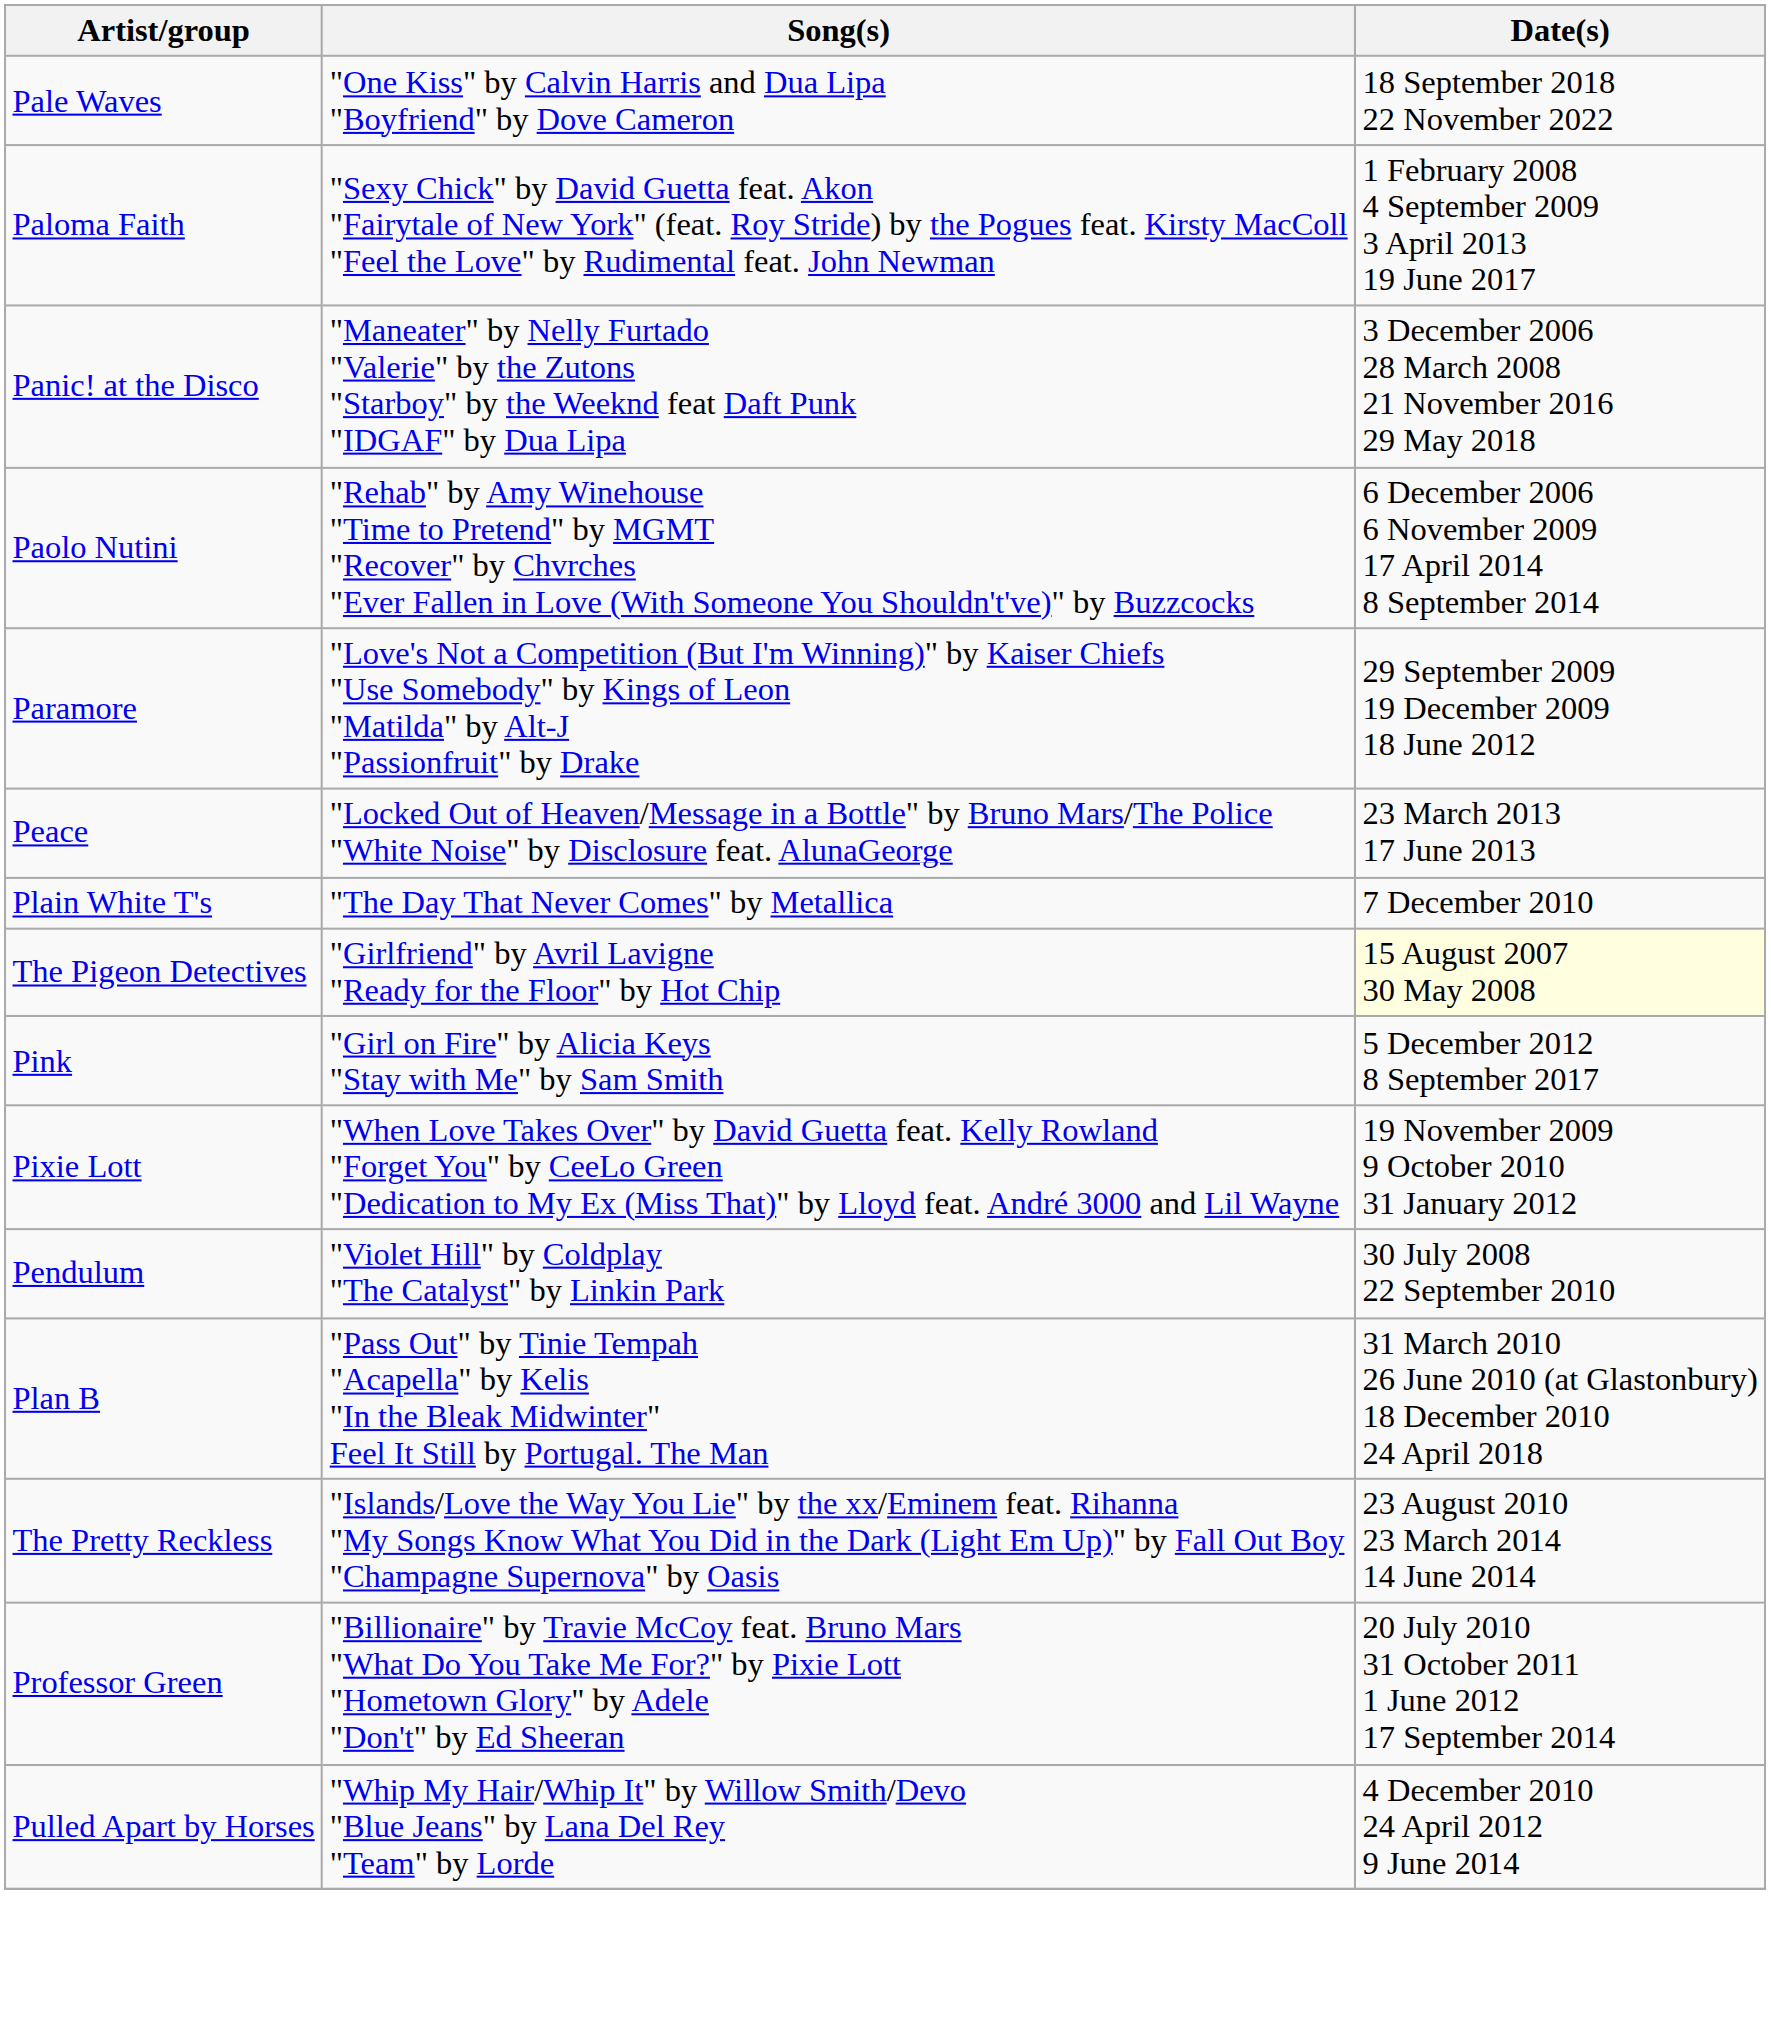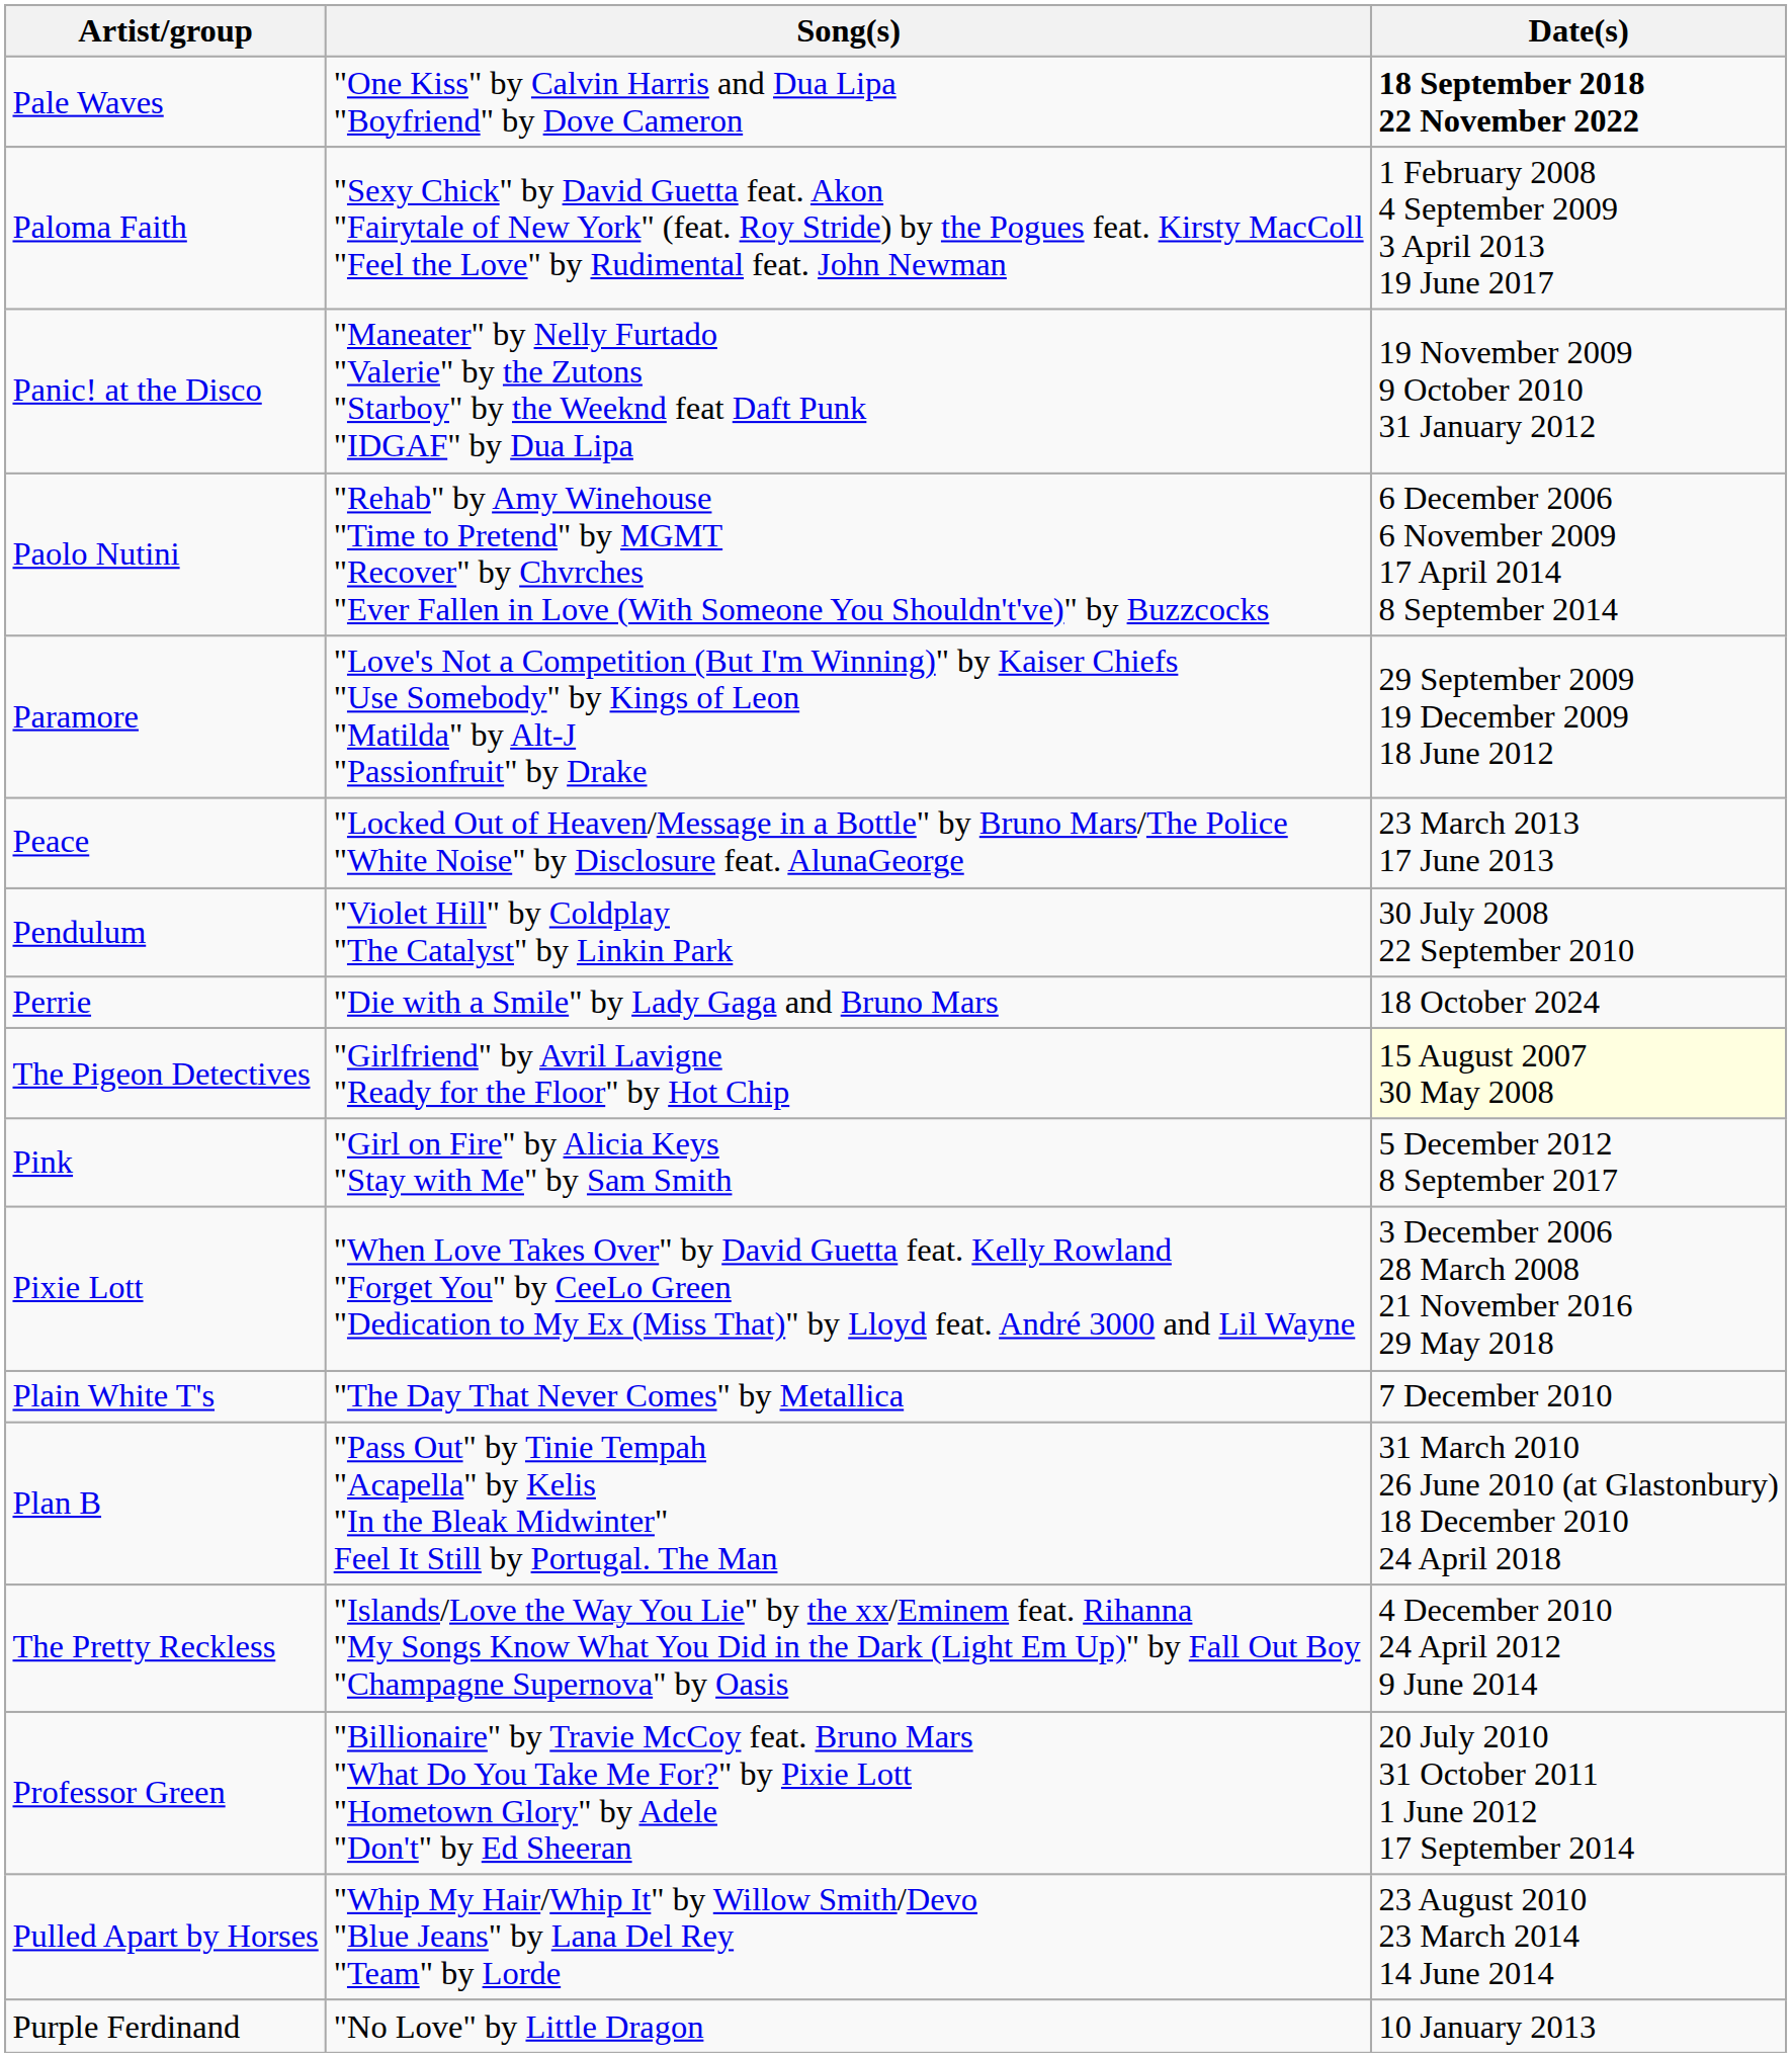Pale Waves | Date(s): normal -> bold
Panic! at the Disco | Date(s): 3 December 2006 28 March 2008 21 November 2016 29 May 2018 -> 19 November 2009 9 October 2010 31 January 2012
rows swapped: Pendulum <-> Plain White T's
+ row: Perrie | "Die with a Smile" by Lady Gaga and Bruno Mars | 18 October 2024
Pixie Lott | Date(s): 19 November 2009 9 October 2010 31 January 2012 -> 3 December 2006 28 March 2008 21 November 2016 29 May 2018
The Pretty Reckless | Date(s): 23 August 2010 23 March 2014 14 June 2014 -> 4 December 2010 24 April 2012 9 June 2014
Pulled Apart by Horses | Date(s): 4 December 2010 24 April 2012 9 June 2014 -> 23 August 2010 23 March 2014 14 June 2014
+ row: Purple Ferdinand | "No Love" by Little Dragon | 10 January 2013
